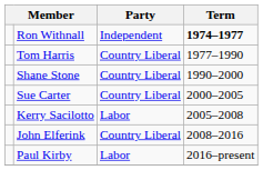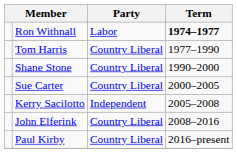Ron Withnall | Party: Independent -> Labor
Kerry Sacilotto | Party: Labor -> Independent
Paul Kirby | Party: Labor -> Country Liberal
